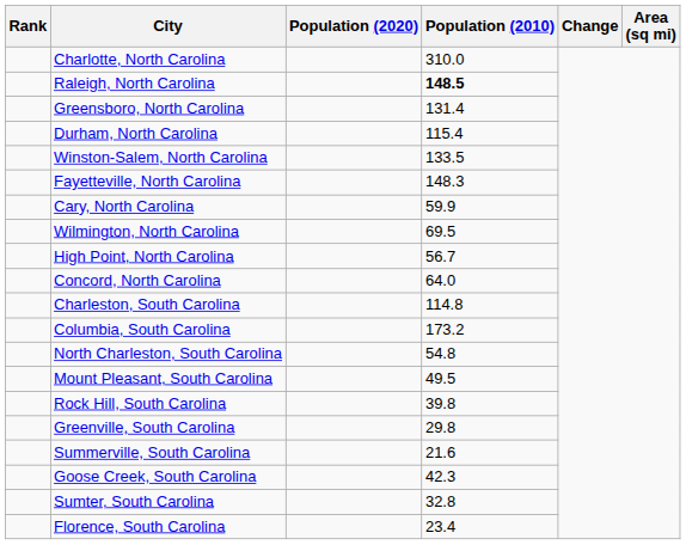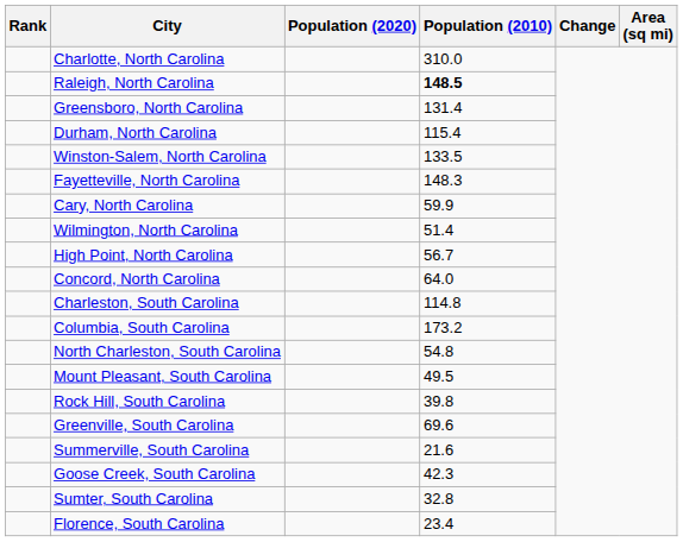Wilmington, North Carolina | Population (2010): 69.5 -> 51.4
Greenville, South Carolina | Population (2010): 29.8 -> 69.6
